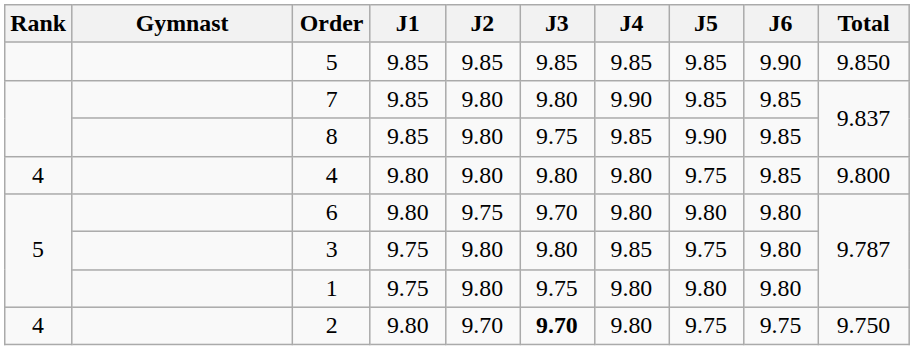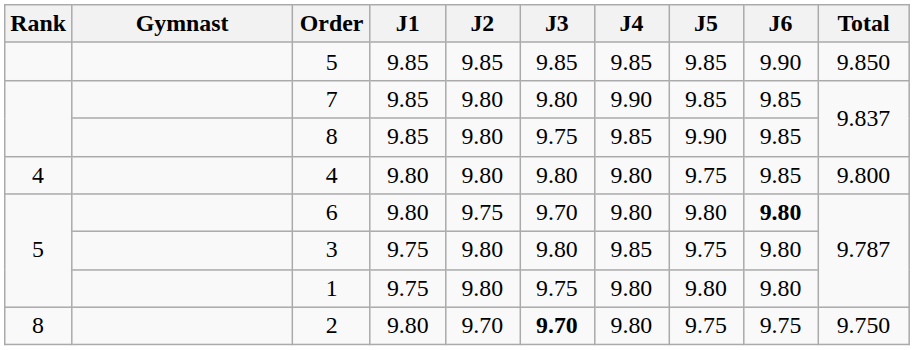6 | J6: normal -> bold
2 | Rank: 4 -> 8
